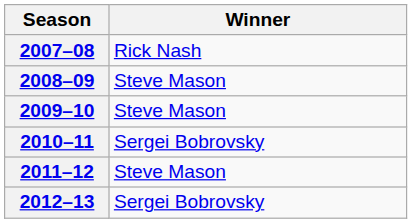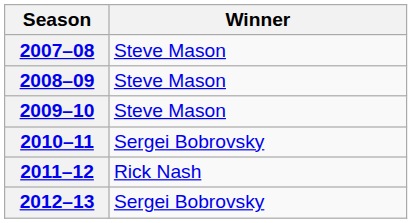2007–08 | Winner: Rick Nash -> Steve Mason
2011–12 | Winner: Steve Mason -> Rick Nash
